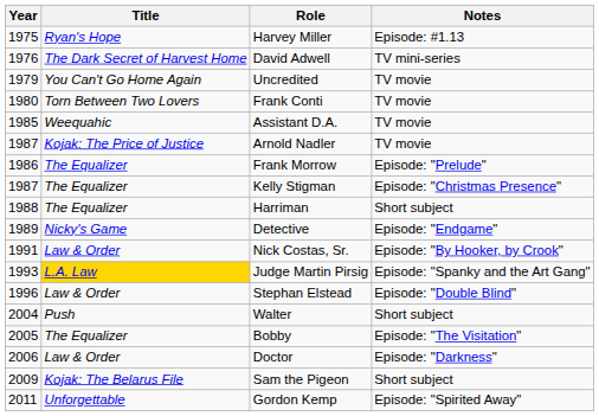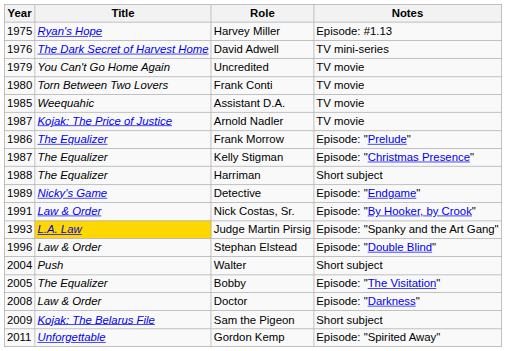Doctor | Year: 2006 -> 2008
